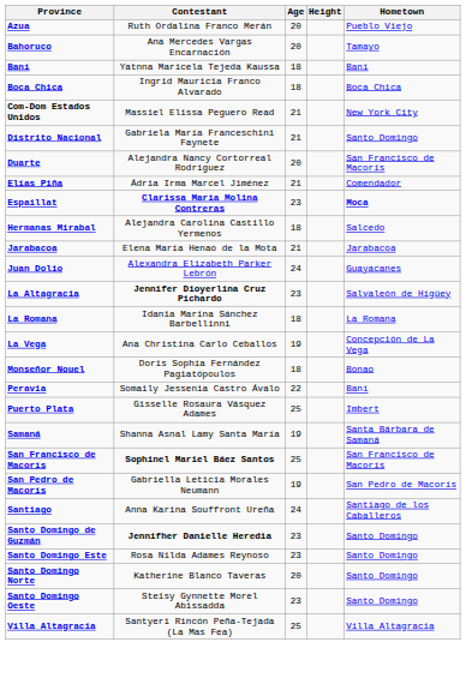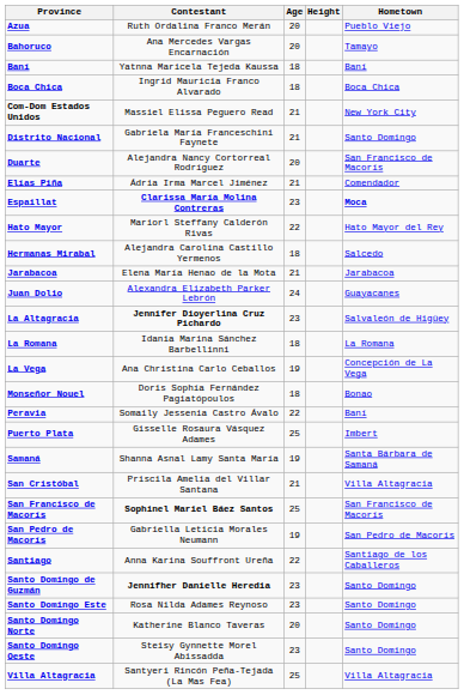+ row: Hato Mayor | Mariorl Steffany Calderón Rivas | 22 | Hato Mayor del Rey
+ row: San Cristóbal | Priscila Amelia del Villar Santana | 21 | Villa Altagracia
Santiago | Age: 24 -> 22
